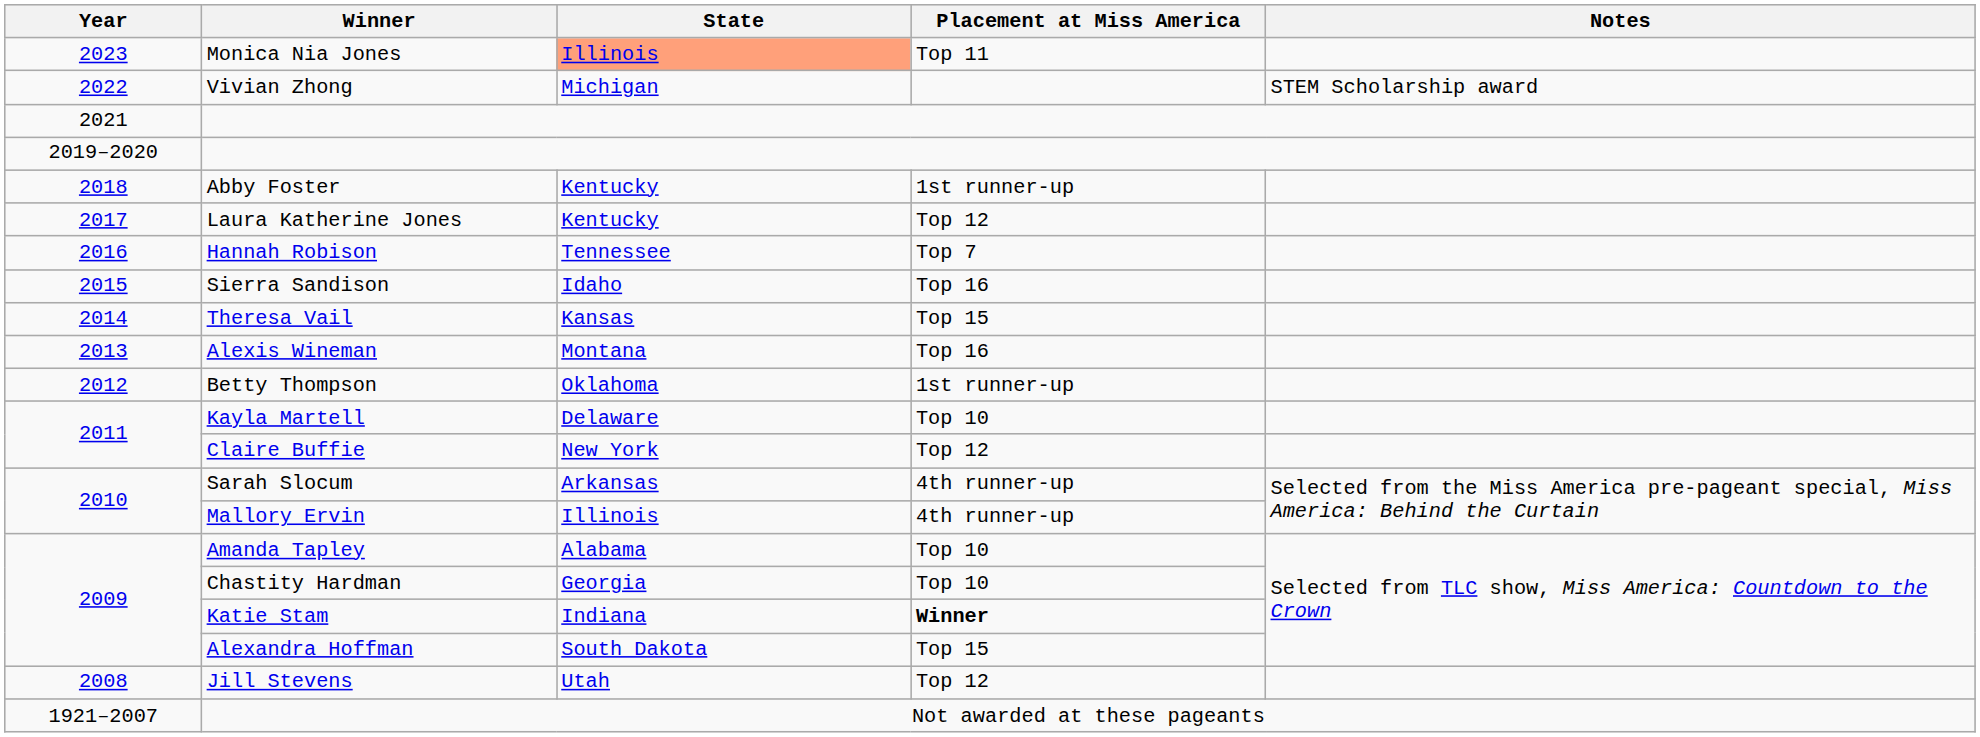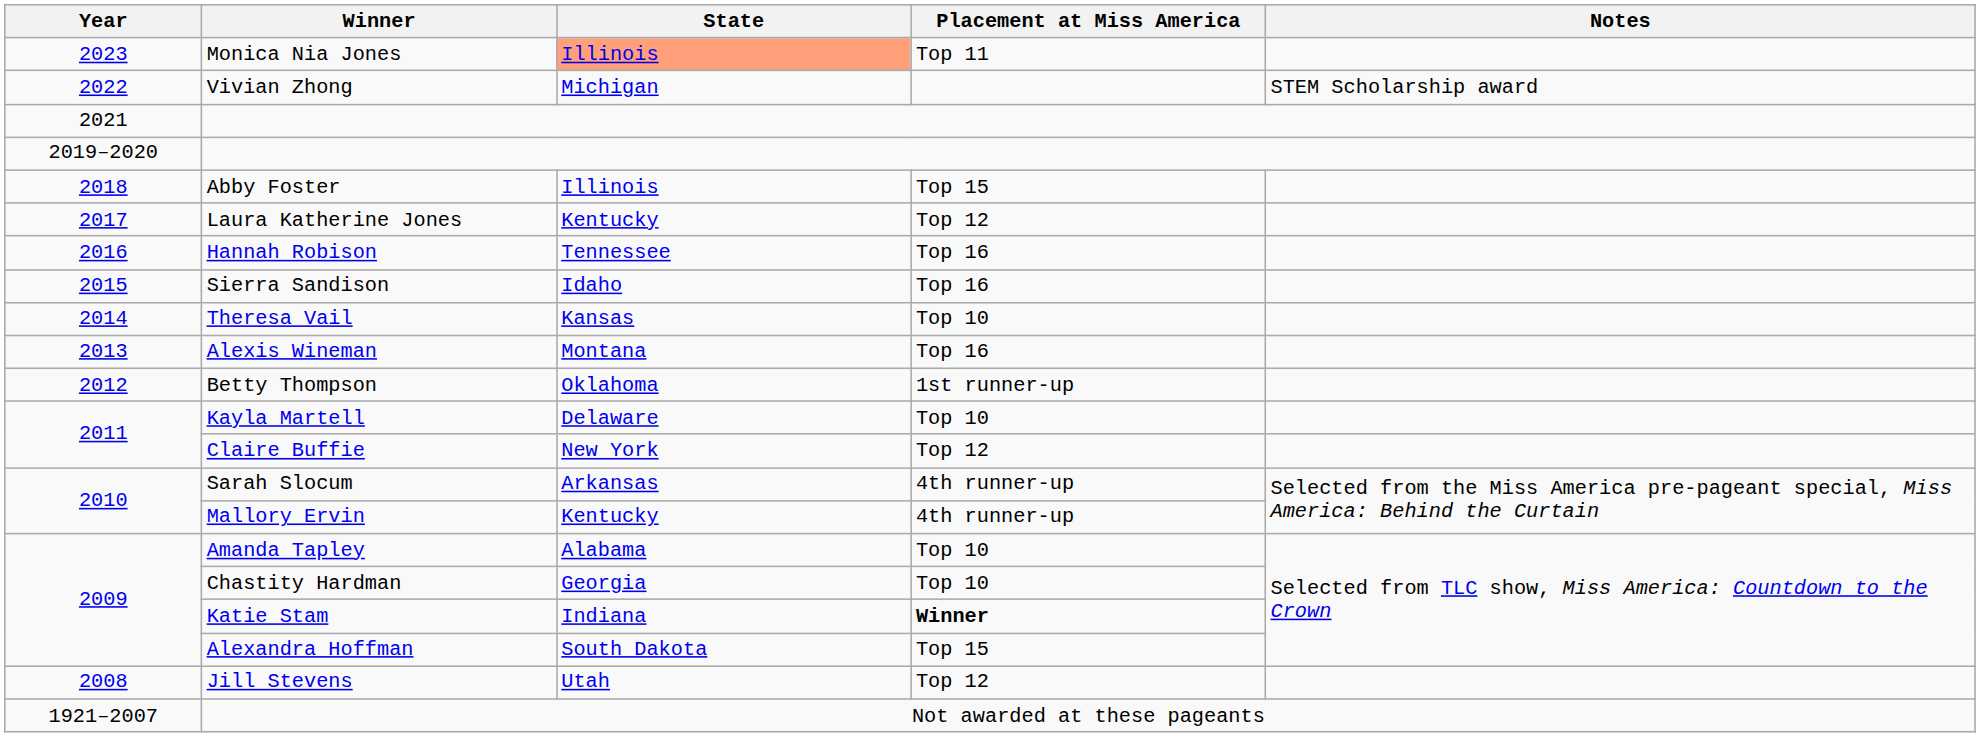Abby Foster | State: Kentucky -> Illinois
Abby Foster | Placement at Miss America: 1st runner-up -> Top 15
Hannah Robison | Placement at Miss America: Top 7 -> Top 16
Theresa Vail | Placement at Miss America: Top 15 -> Top 10
Mallory Ervin | State: Illinois -> Kentucky
